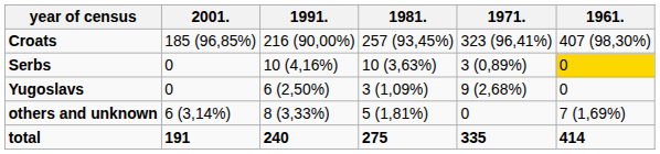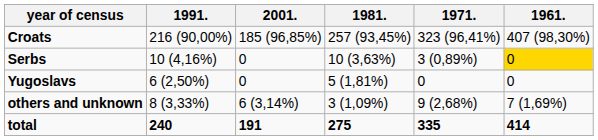columns swapped: 2001. <-> 1991.
Yugoslavs | 1981.: 3 (1,09%) -> 5 (1,81%)
Yugoslavs | 1971.: 9 (2,68%) -> 0
others and unknown | 1981.: 5 (1,81%) -> 3 (1,09%)
others and unknown | 1971.: 0 -> 9 (2,68%)
